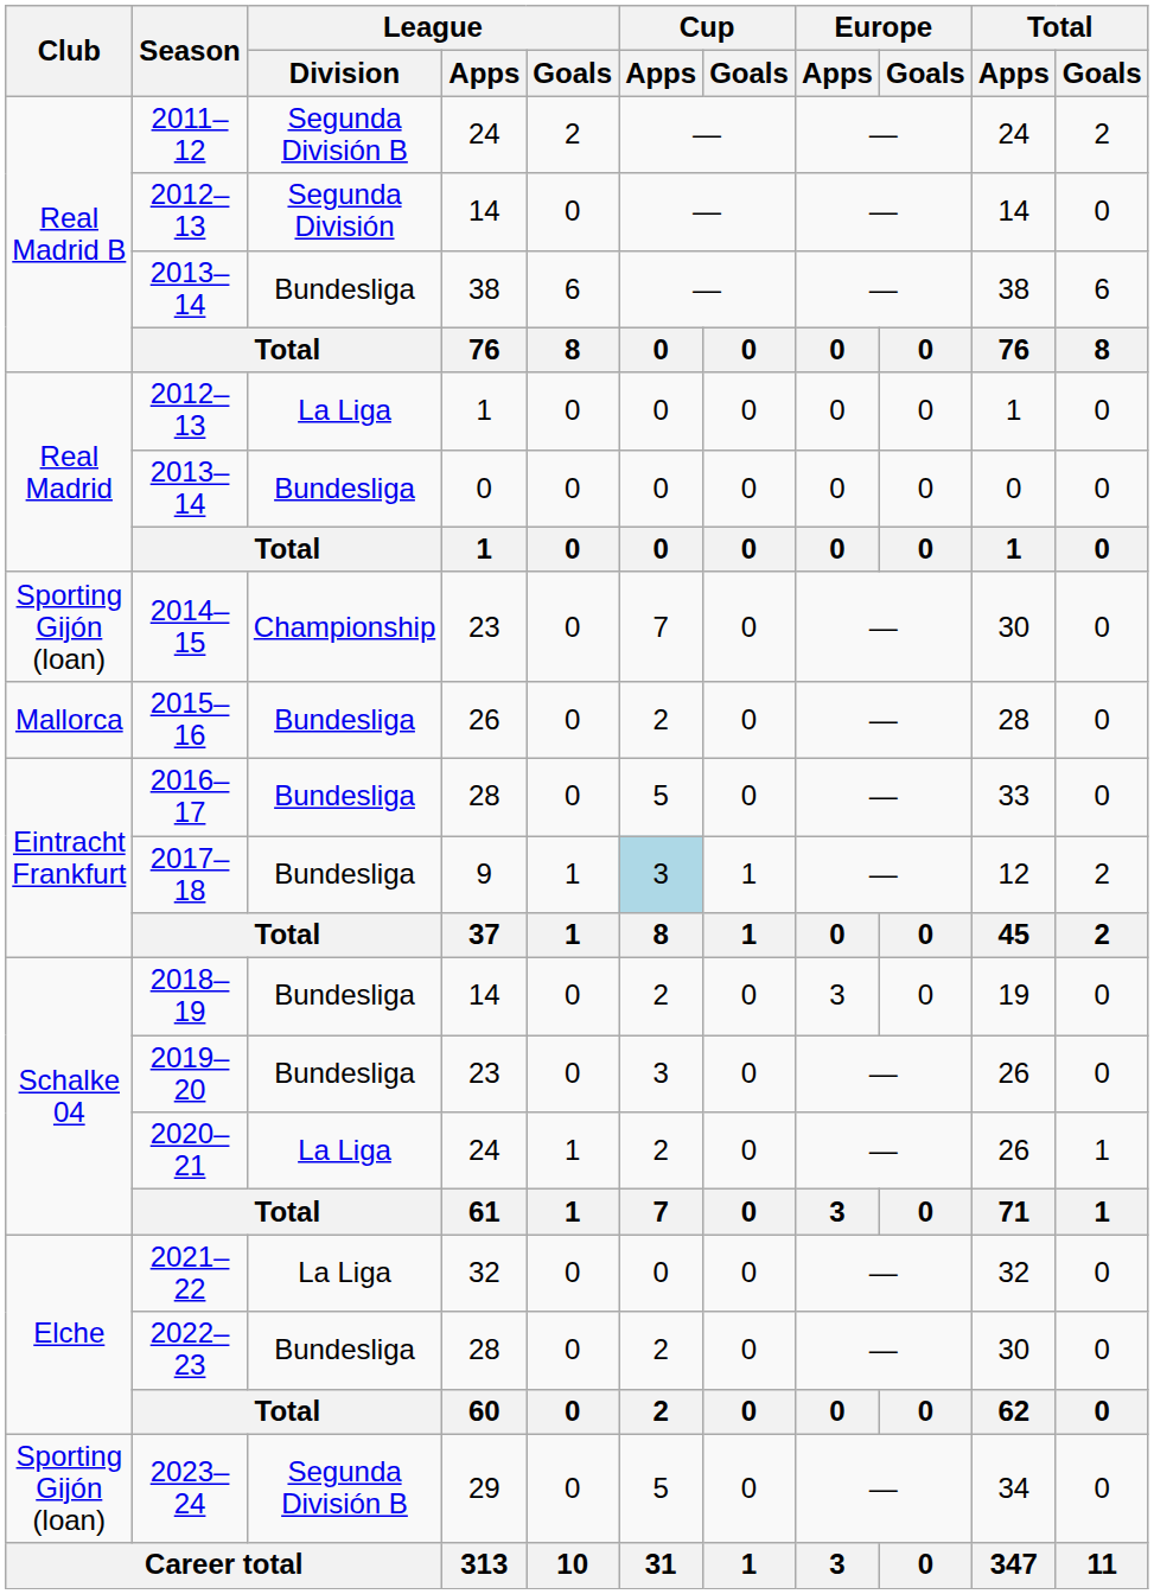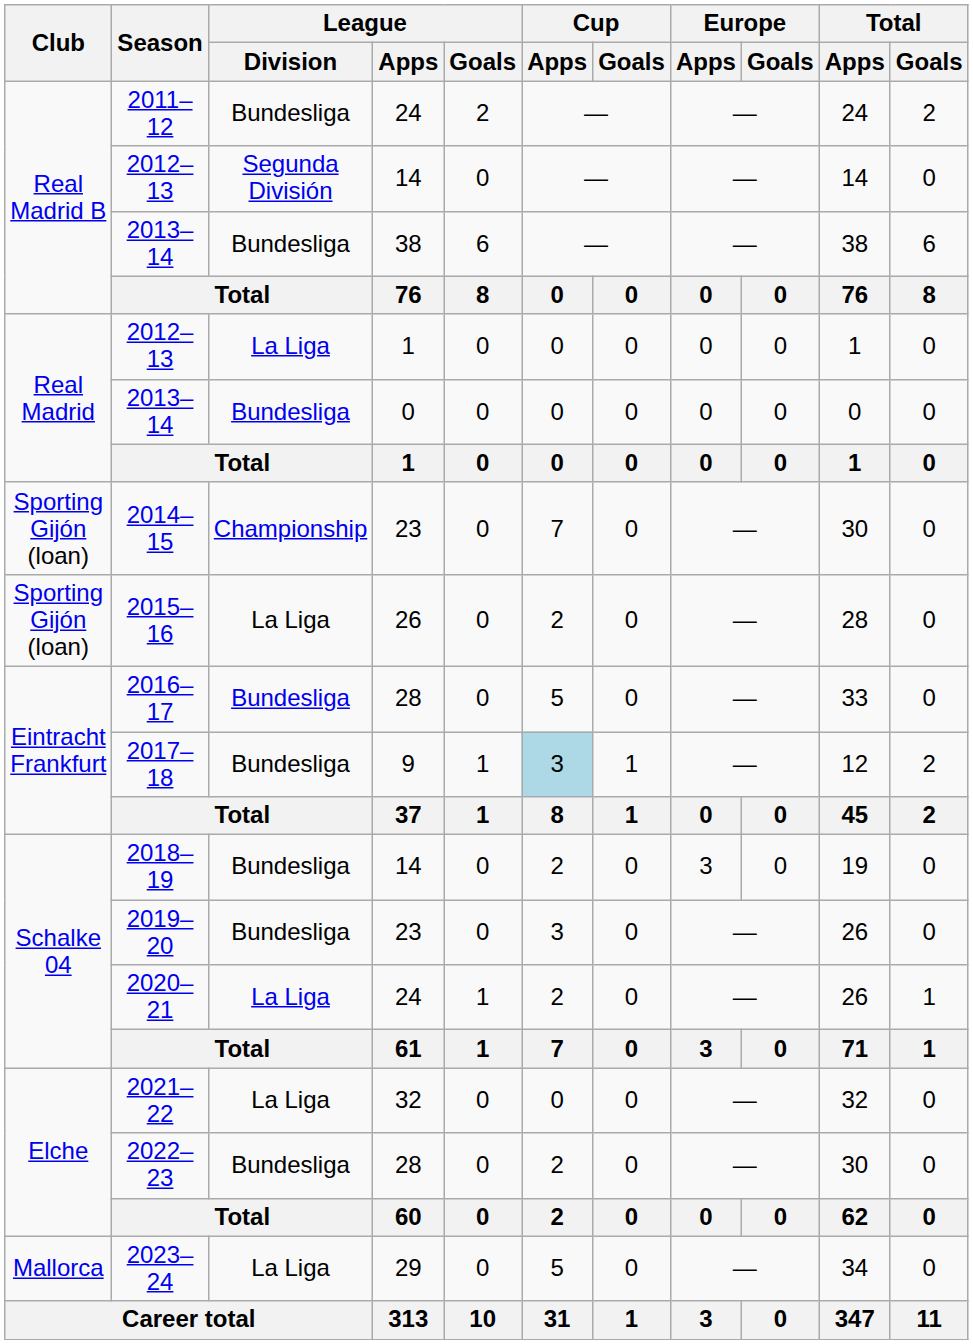2011–12 | League / Division: Segunda División B -> Bundesliga
2015–16 | Club: Mallorca -> Sporting Gijón (loan)
2015–16 | League / Division: Bundesliga -> La Liga
2023–24 | Club: Sporting Gijón (loan) -> Mallorca
2023–24 | League / Division: Segunda División B -> La Liga
